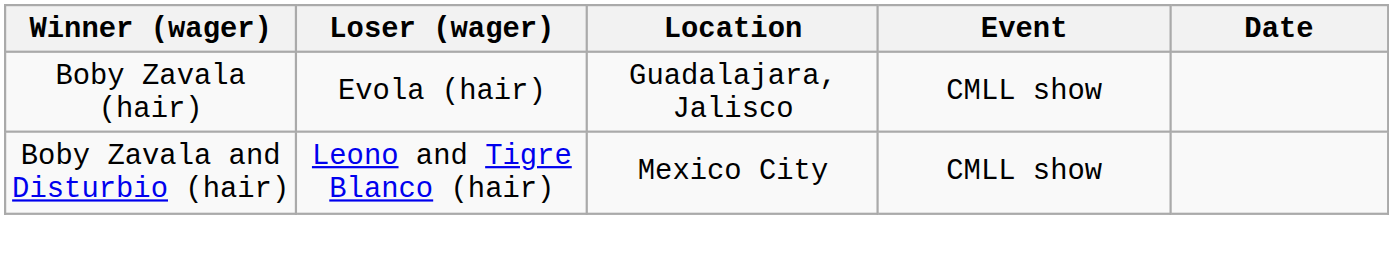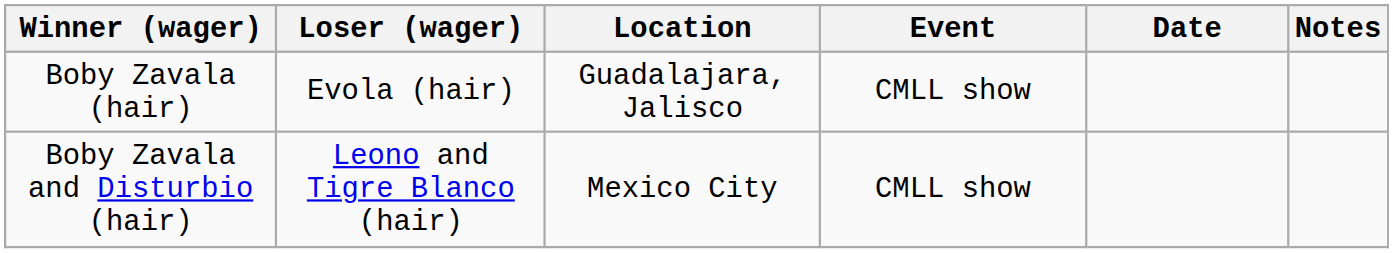+ column: Notes
